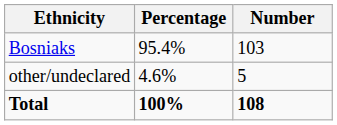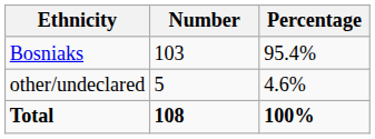columns swapped: Number <-> Percentage
